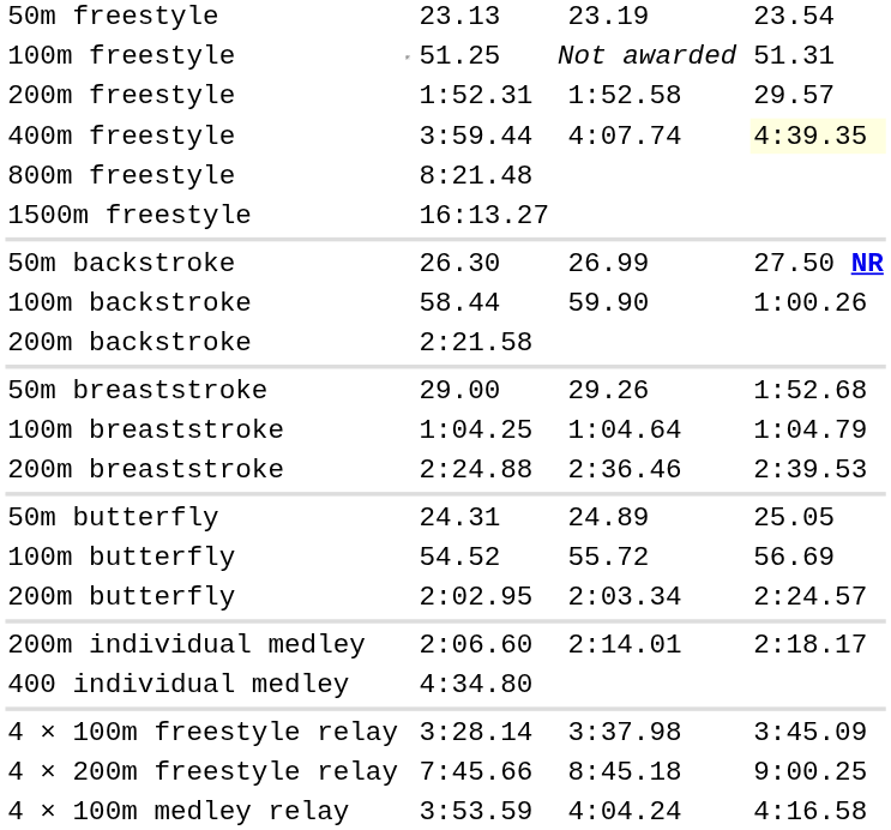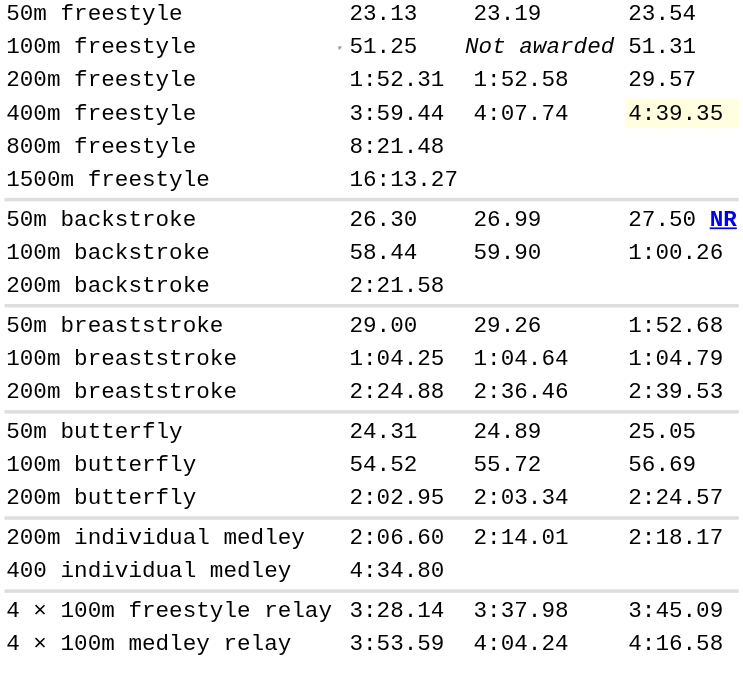- row: 4 × 200m freestyle relay | 7:45.66 | 8:45.18 | 9:00.25
